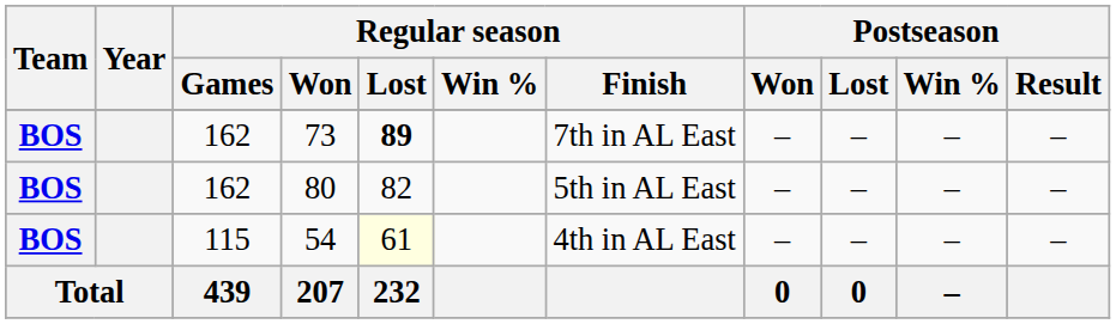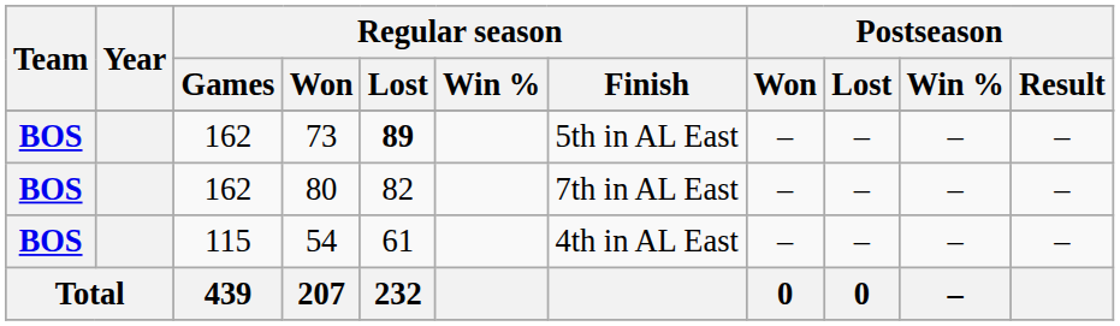73 | Regular season / Finish: 7th in AL East -> 5th in AL East
80 | Regular season / Finish: 5th in AL East -> 7th in AL East
54 | Regular season / Lost: lightyellow background -> no background
